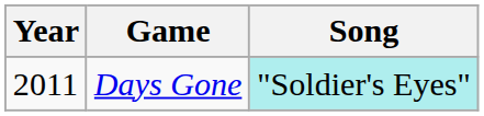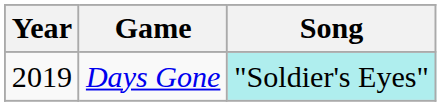Days Gone | Year: 2011 -> 2019
